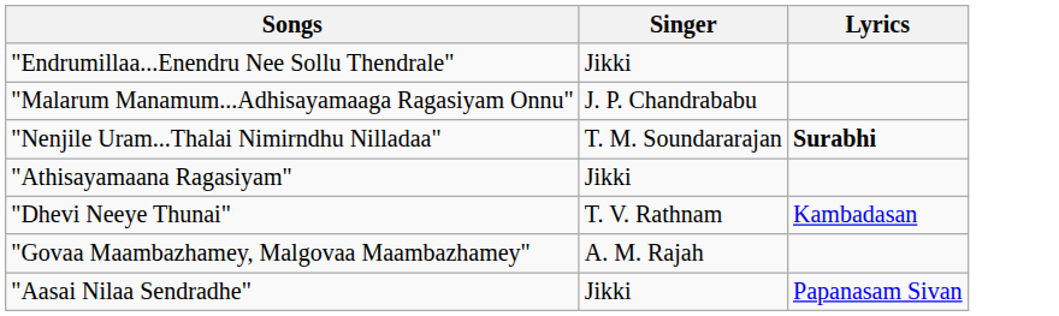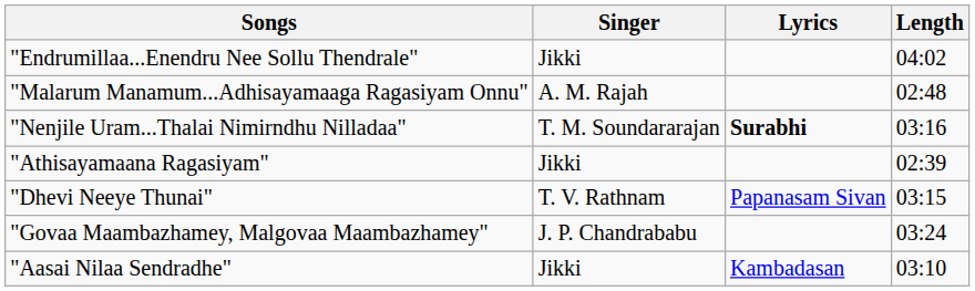+ column: Length | 04:02 | 02:48 | 03:16 | 02:39 | 03:15 | 03:24 | 03:10
"Malarum Manamum...Adhisayamaaga Ragasiyam Onnu" | Singer: J. P. Chandrababu -> A. M. Rajah
"Dhevi Neeye Thunai" | Lyrics: Kambadasan -> Papanasam Sivan
"Govaa Maambazhamey, Malgovaa Maambazhamey" | Singer: A. M. Rajah -> J. P. Chandrababu
"Aasai Nilaa Sendradhe" | Lyrics: Papanasam Sivan -> Kambadasan
